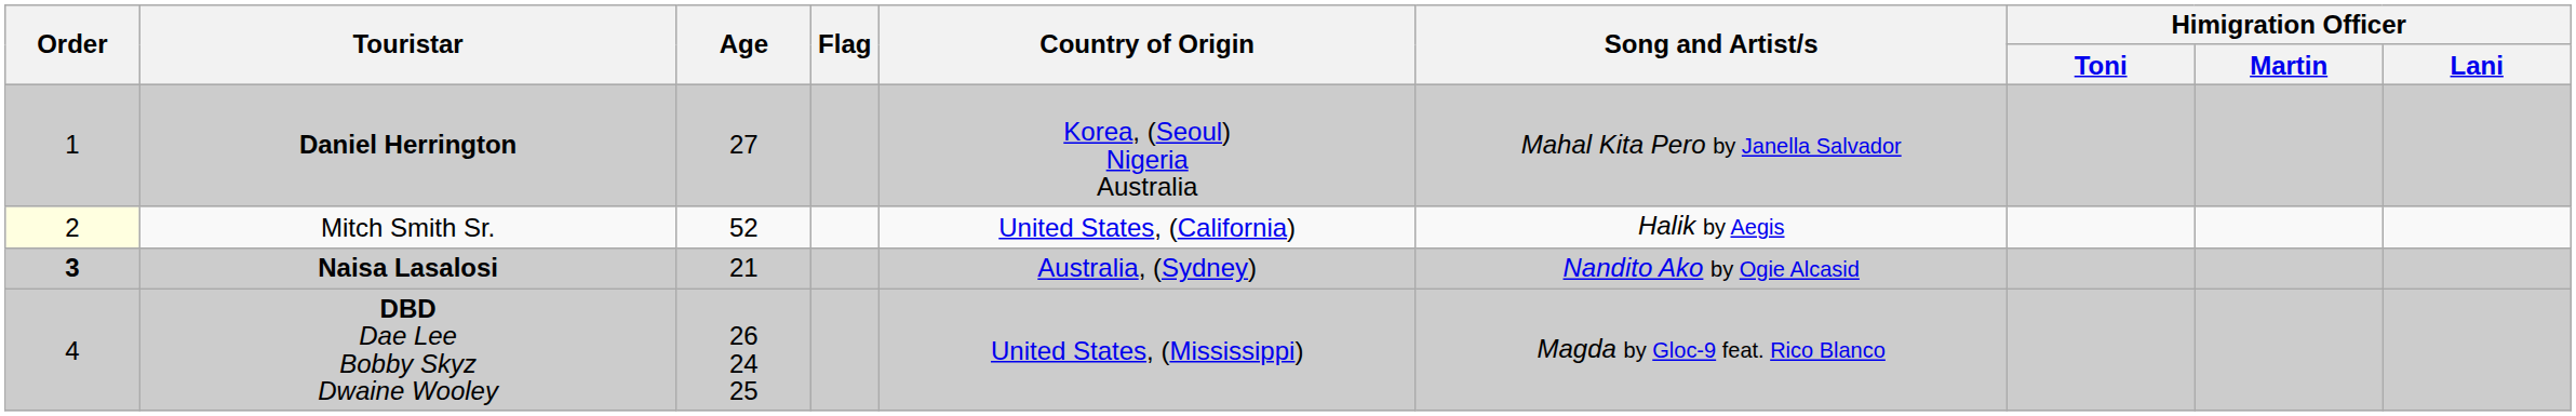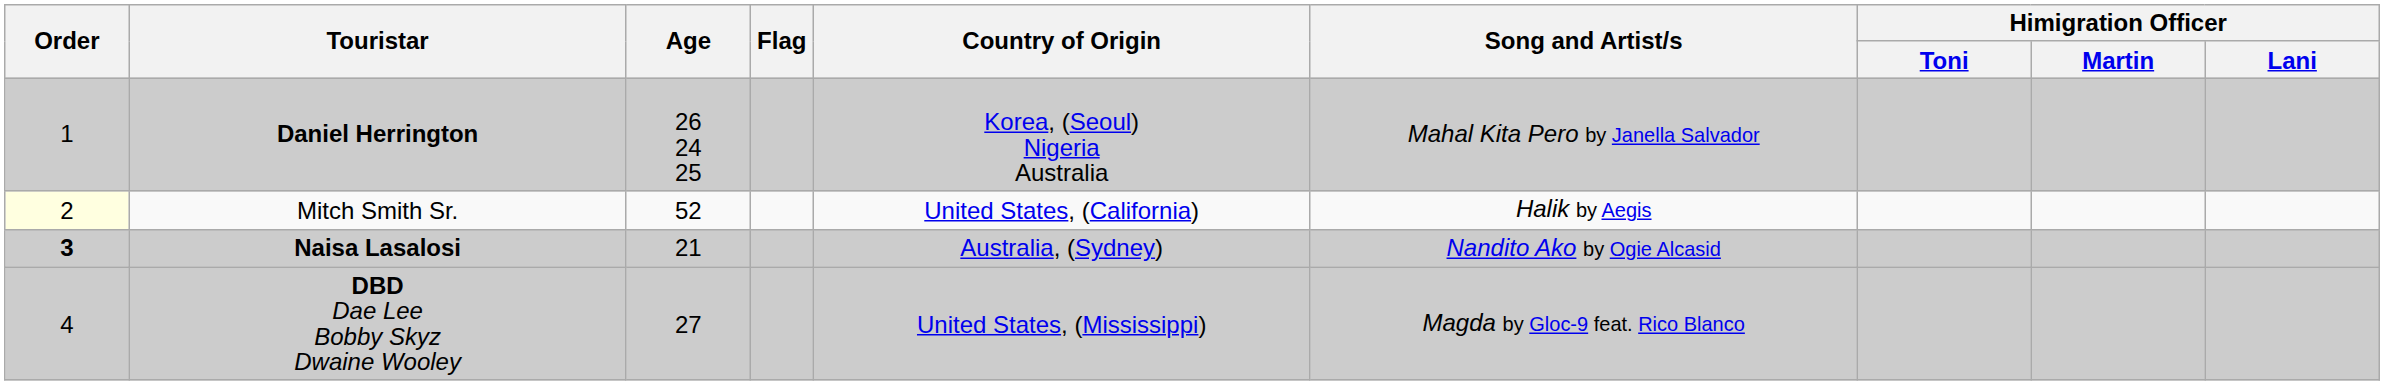Daniel Herrington | Age: 27 -> 26 24 25
DBD Dae Lee Bobby Skyz Dwaine Wooley | Age: 26 24 25 -> 27
